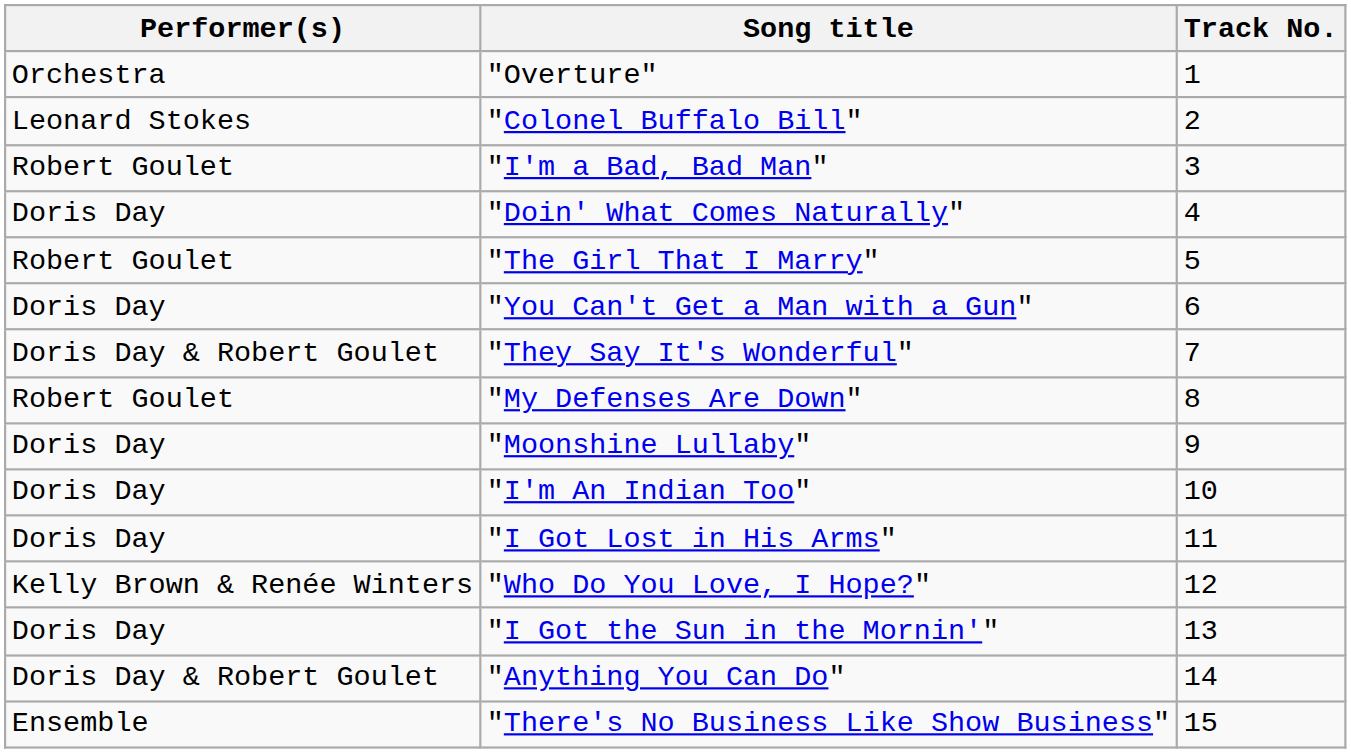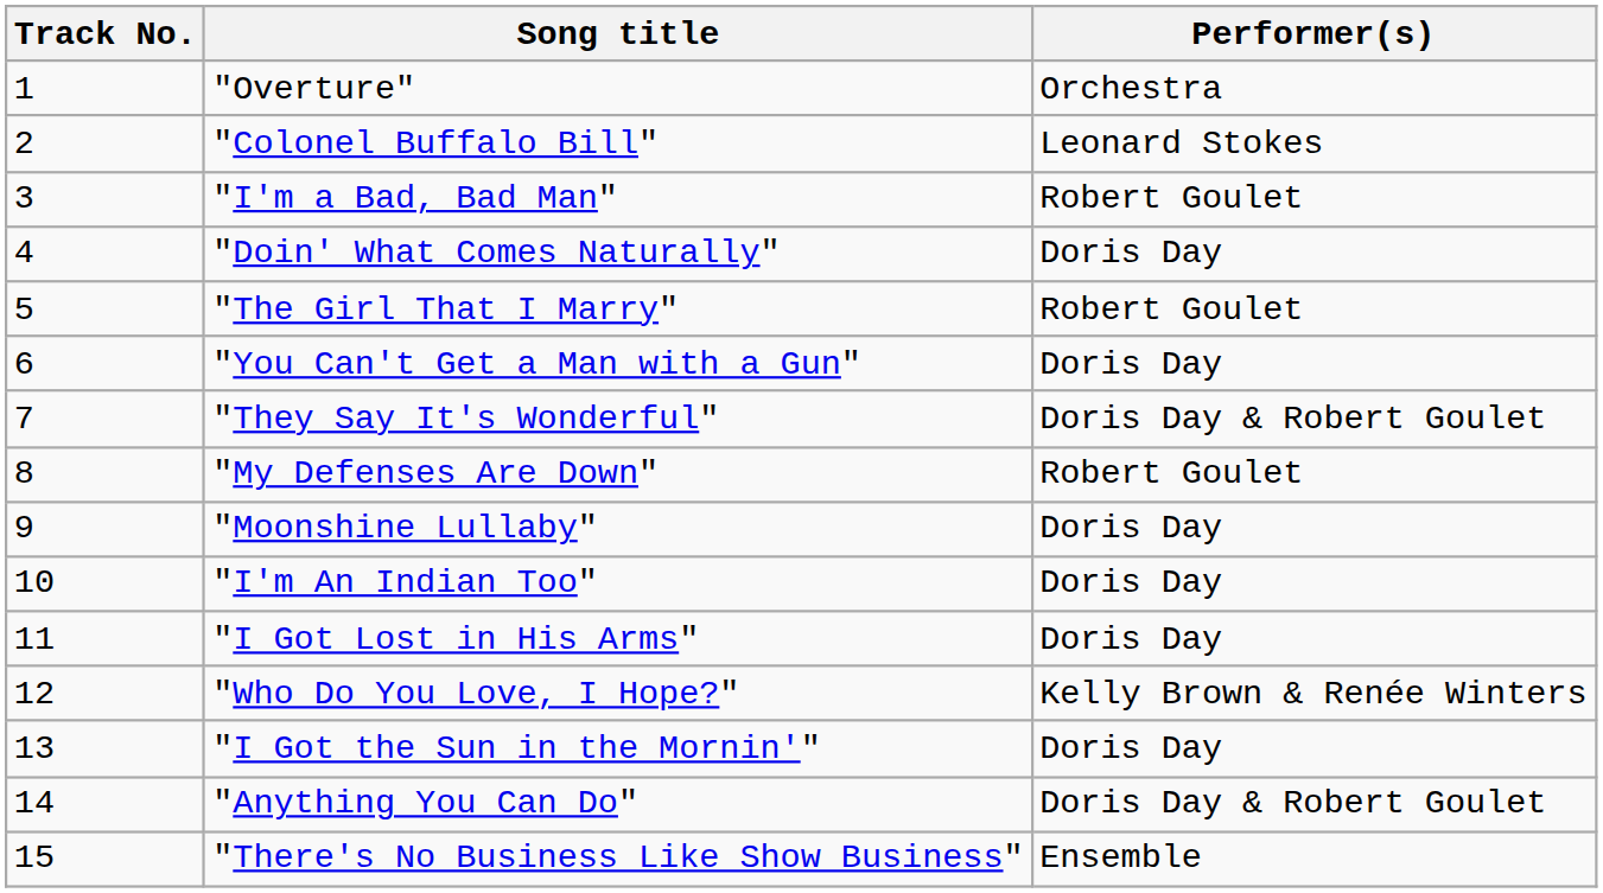columns swapped: Track No. <-> Performer(s)
